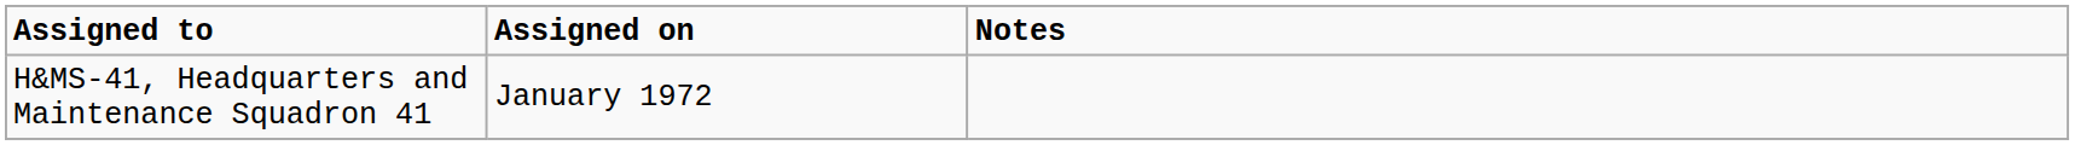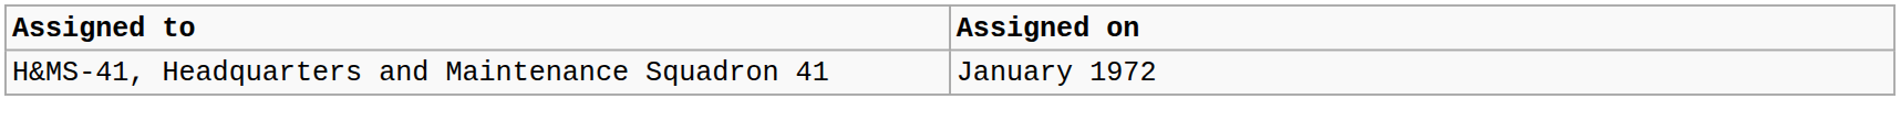- column: Notes
